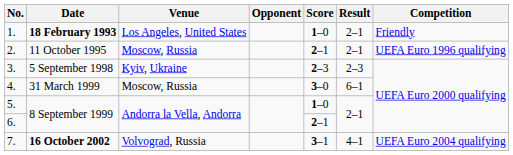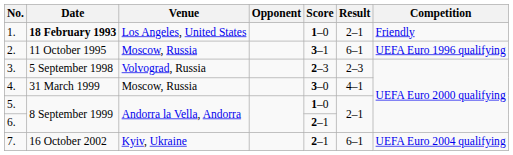2. | Score: 2–1 -> 3–1
2. | Result: 2–1 -> 6–1
3. | Venue: Kyiv, Ukraine -> Volvograd, Russia
4. | Result: 6–1 -> 4–1
7. | Date: bold -> normal
7. | Venue: Volvograd, Russia -> Kyiv, Ukraine
7. | Score: 3–1 -> 2–1
7. | Result: 4–1 -> 6–1
